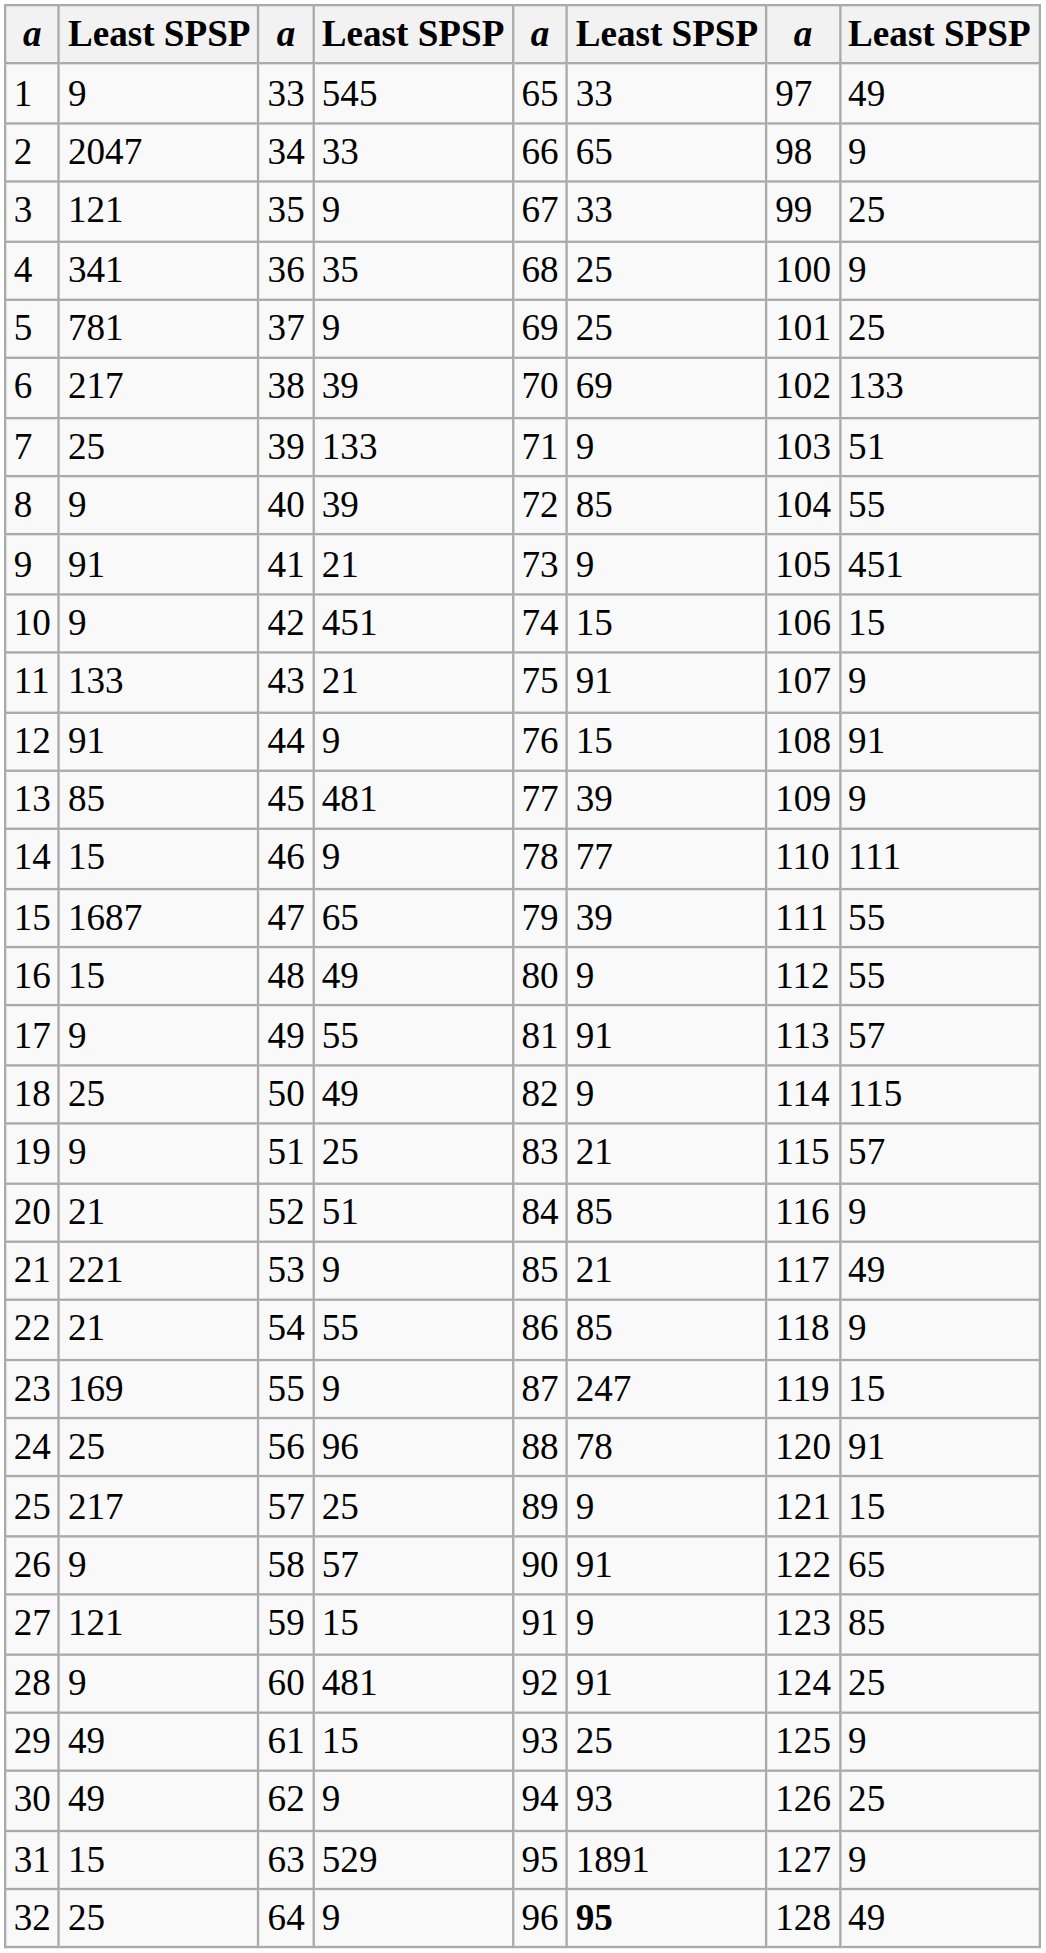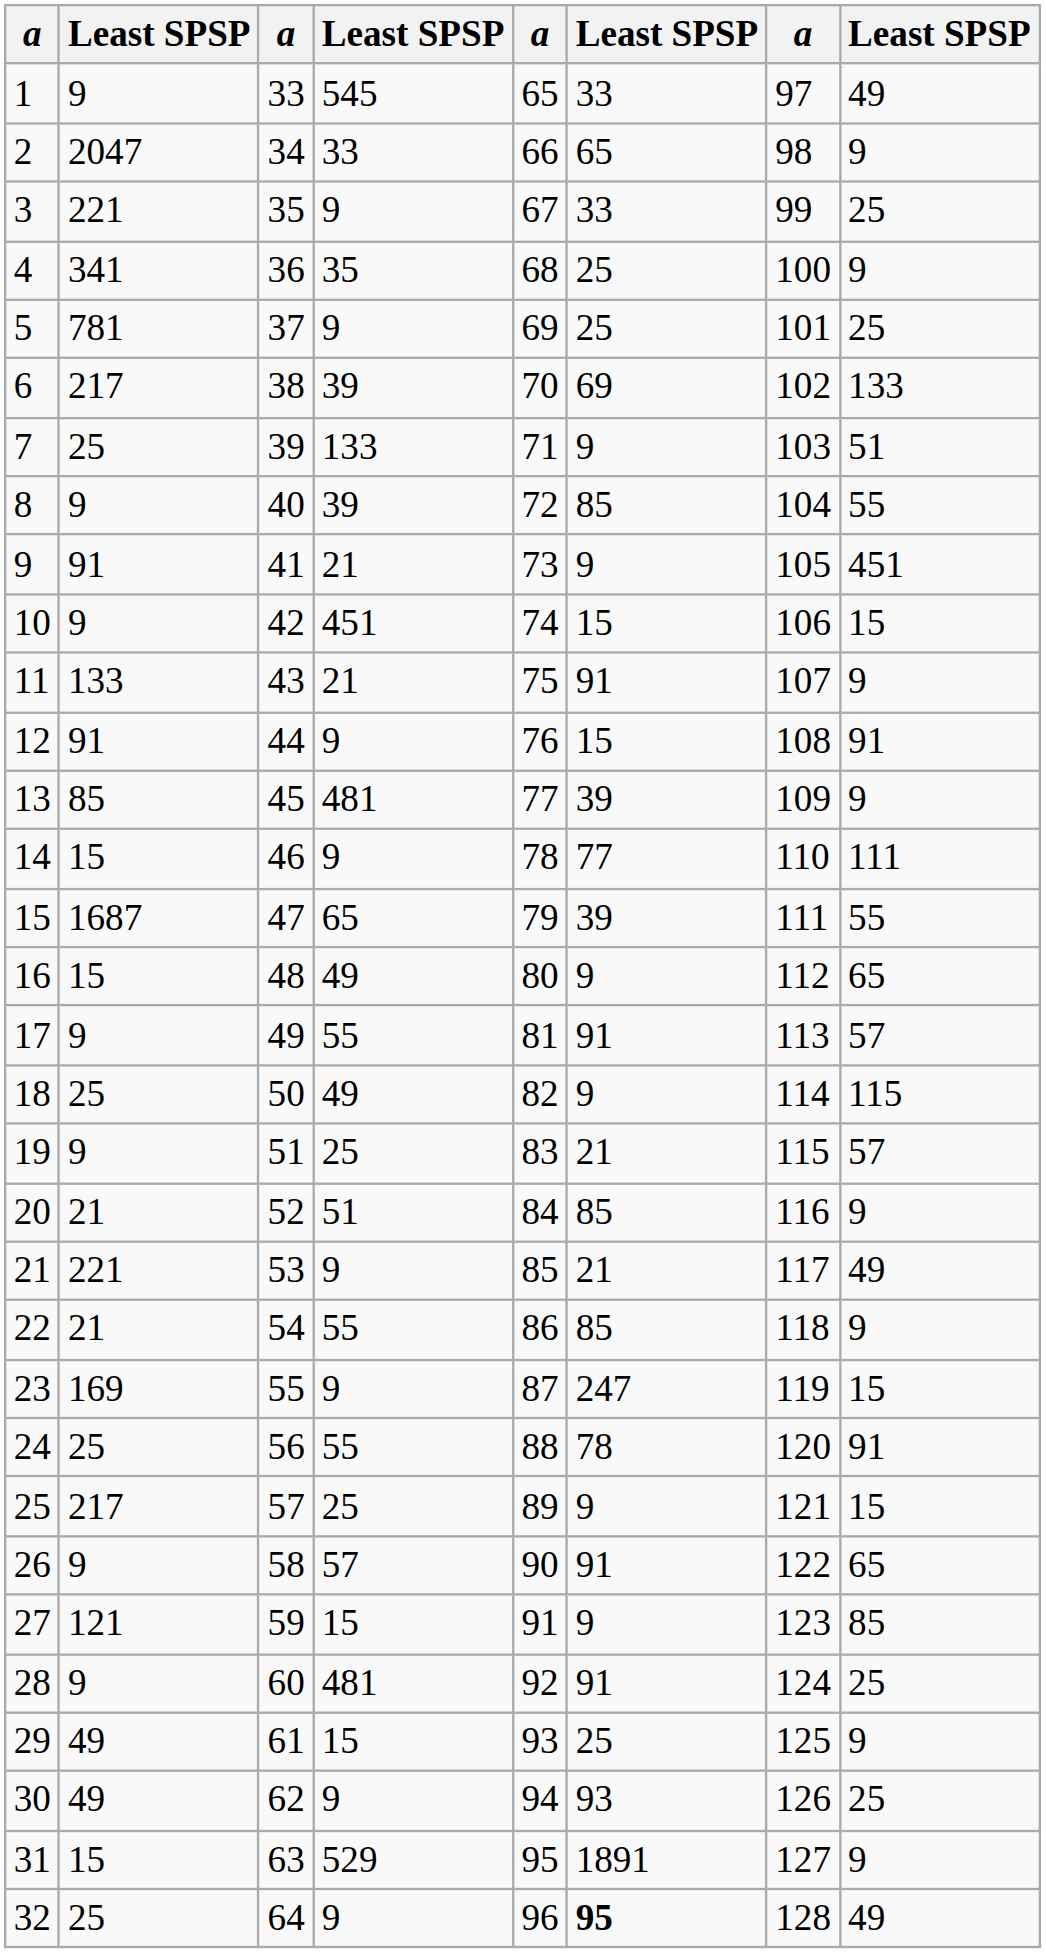3 | column 2: 121 -> 221
16 | column 8: 55 -> 65
24 | column 4: 96 -> 55
